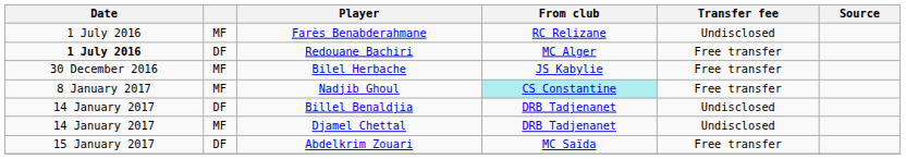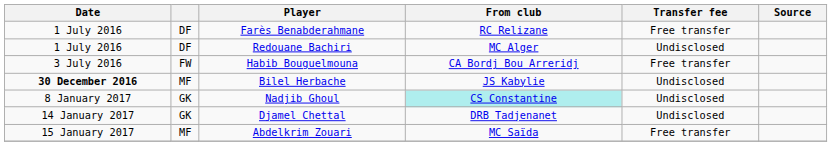Farès Benabderahmane | column 2: MF -> DF
Farès Benabderahmane | Transfer fee: Undisclosed -> Free transfer
Redouane Bachiri | Date: bold -> normal
Redouane Bachiri | Transfer fee: Free transfer -> Undisclosed
+ row: 3 July 2016 | FW | Habib Bouguelmouna | CA Bordj Bou Arreridj | Free transfer
Bilel Herbache | Date: normal -> bold
Bilel Herbache | Transfer fee: Free transfer -> Undisclosed
Nadjib Ghoul | column 2: MF -> GK
Nadjib Ghoul | Transfer fee: Free transfer -> Undisclosed
- row: 14 January 2017 | DF | Billel Benaldjia | DRB Tadjenanet | Undisclosed
Djamel Chettal | column 2: MF -> GK
Abdelkrim Zouari | column 2: DF -> MF
